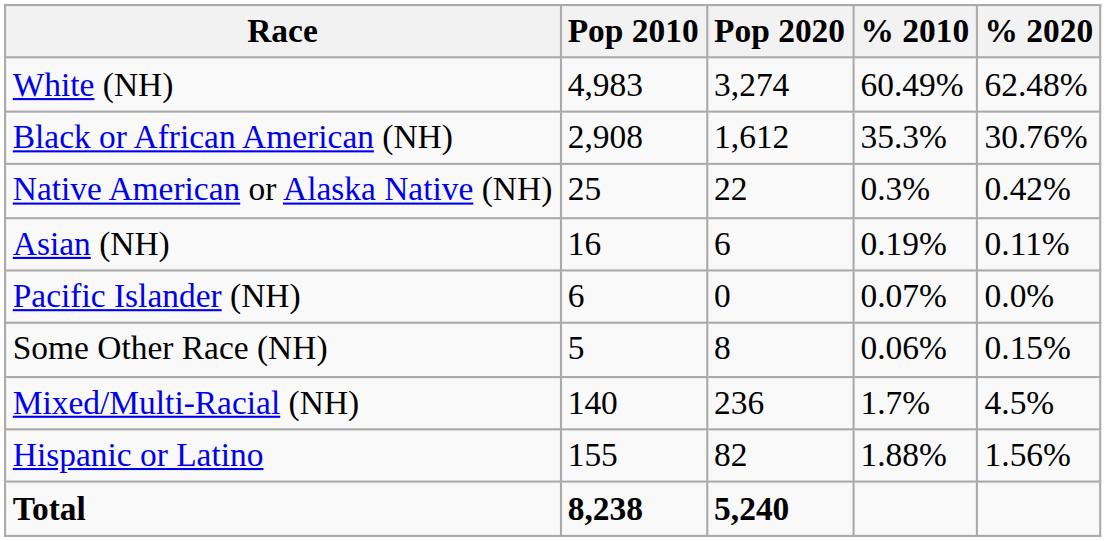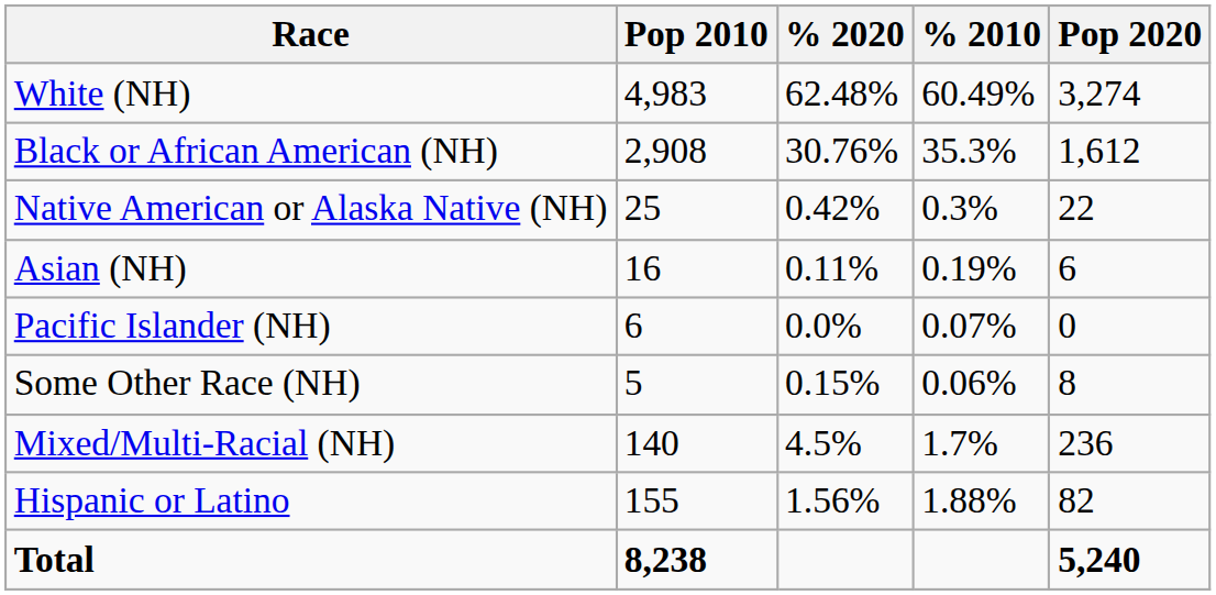columns swapped: Pop 2020 <-> % 2020
